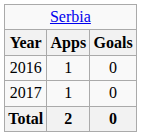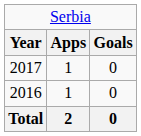rows swapped: 2016 <-> 2017
